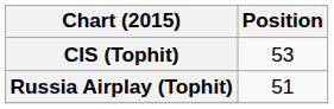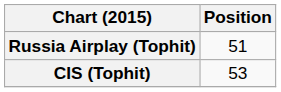rows swapped: CIS (Tophit) <-> Russia Airplay (Tophit)
